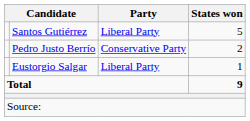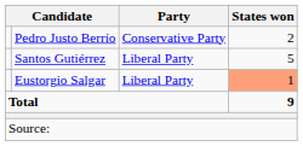rows swapped: Santos Gutiérrez <-> Pedro Justo Berrío
Eustorgio Salgar | States won: no background -> lightsalmon background
